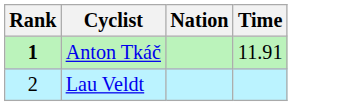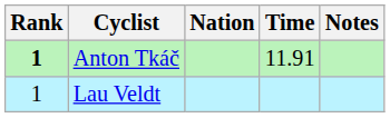+ column: Notes
Lau Veldt | Rank: 2 -> 1
